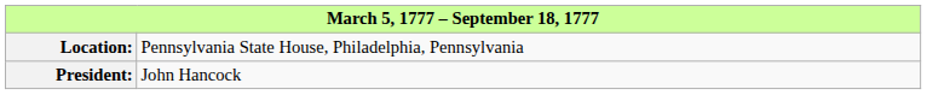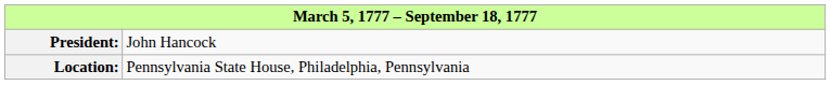rows swapped: Location: <-> President:
